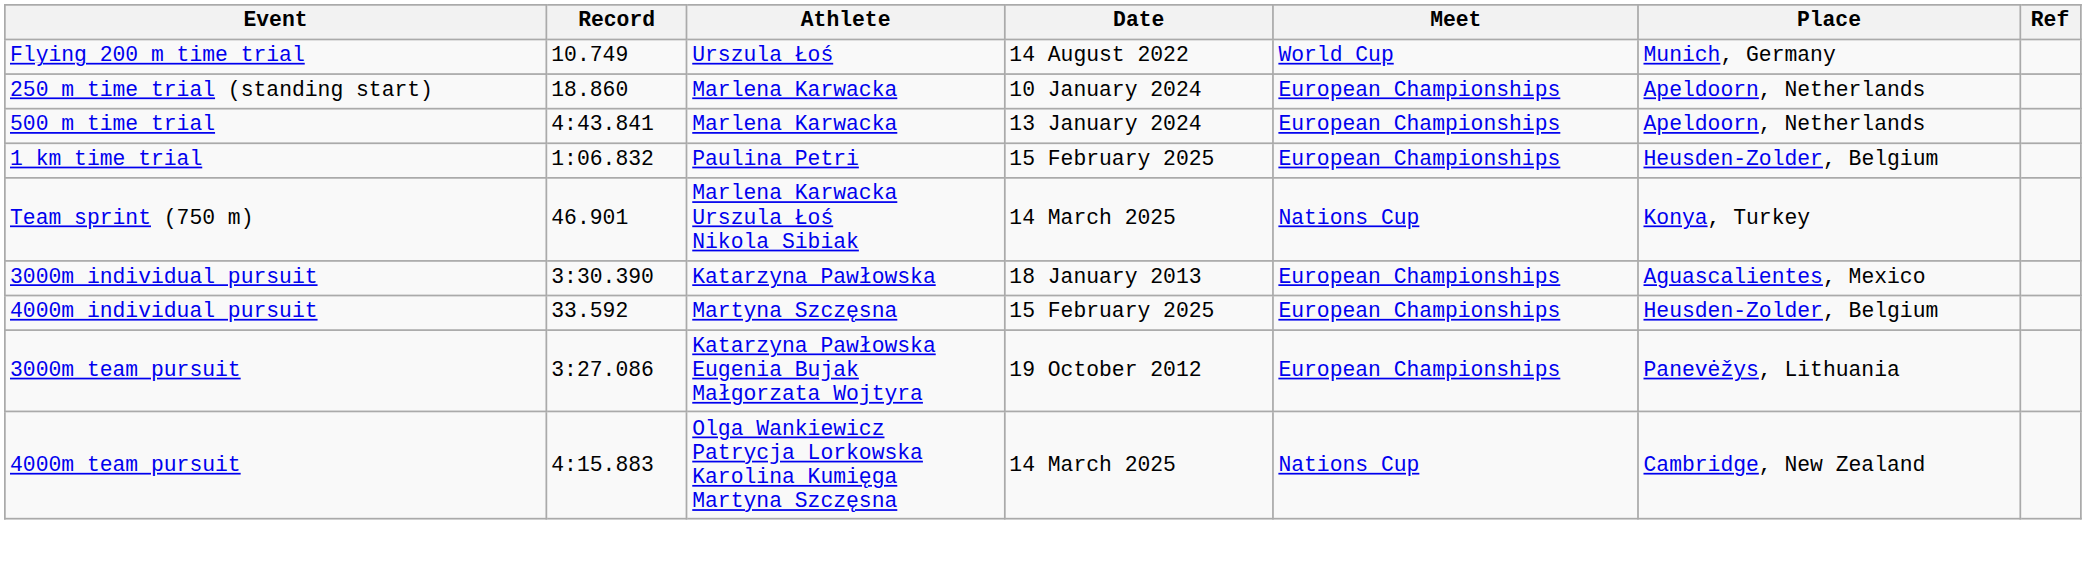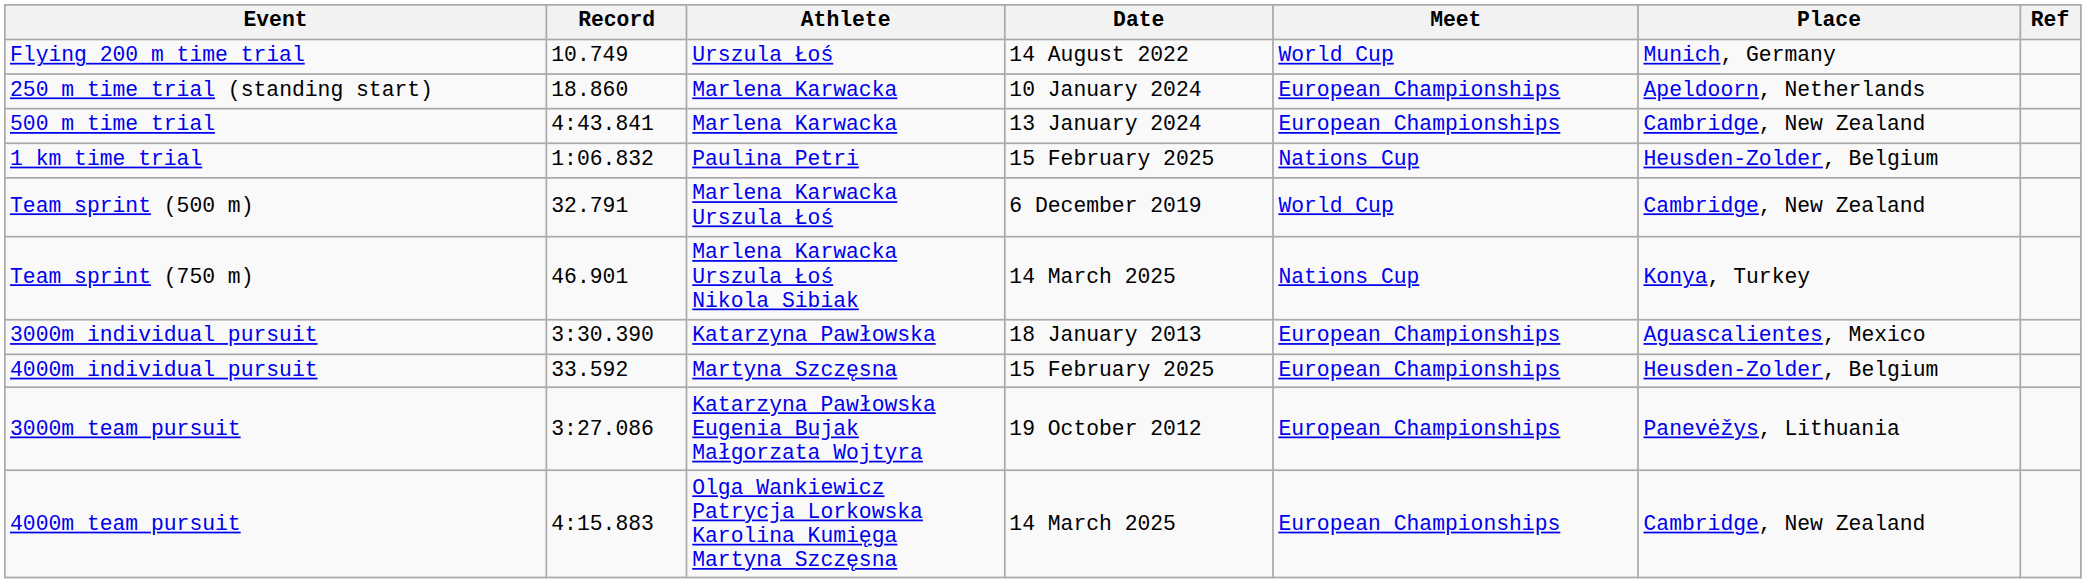500 m time trial | Place: Apeldoorn, Netherlands -> Cambridge, New Zealand
1 km time trial | Meet: European Championships -> Nations Cup
+ row: Team sprint (500 m) | 32.791 | Marlena Karwacka Urszula Łoś | 6 December 2019 | World Cup | Cambridge, New Zealand
4000m team pursuit | Meet: Nations Cup -> European Championships
